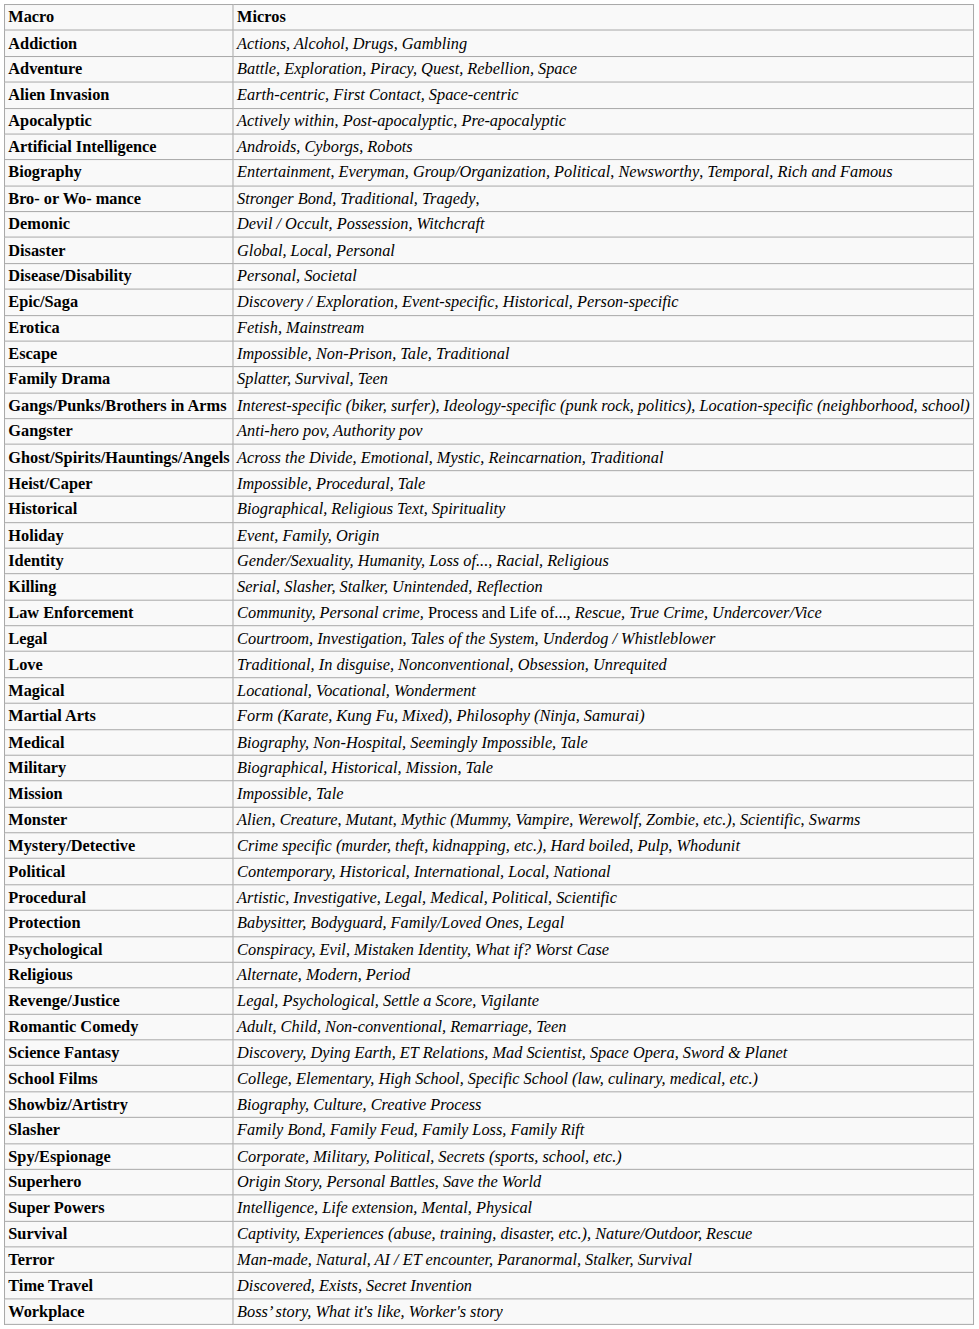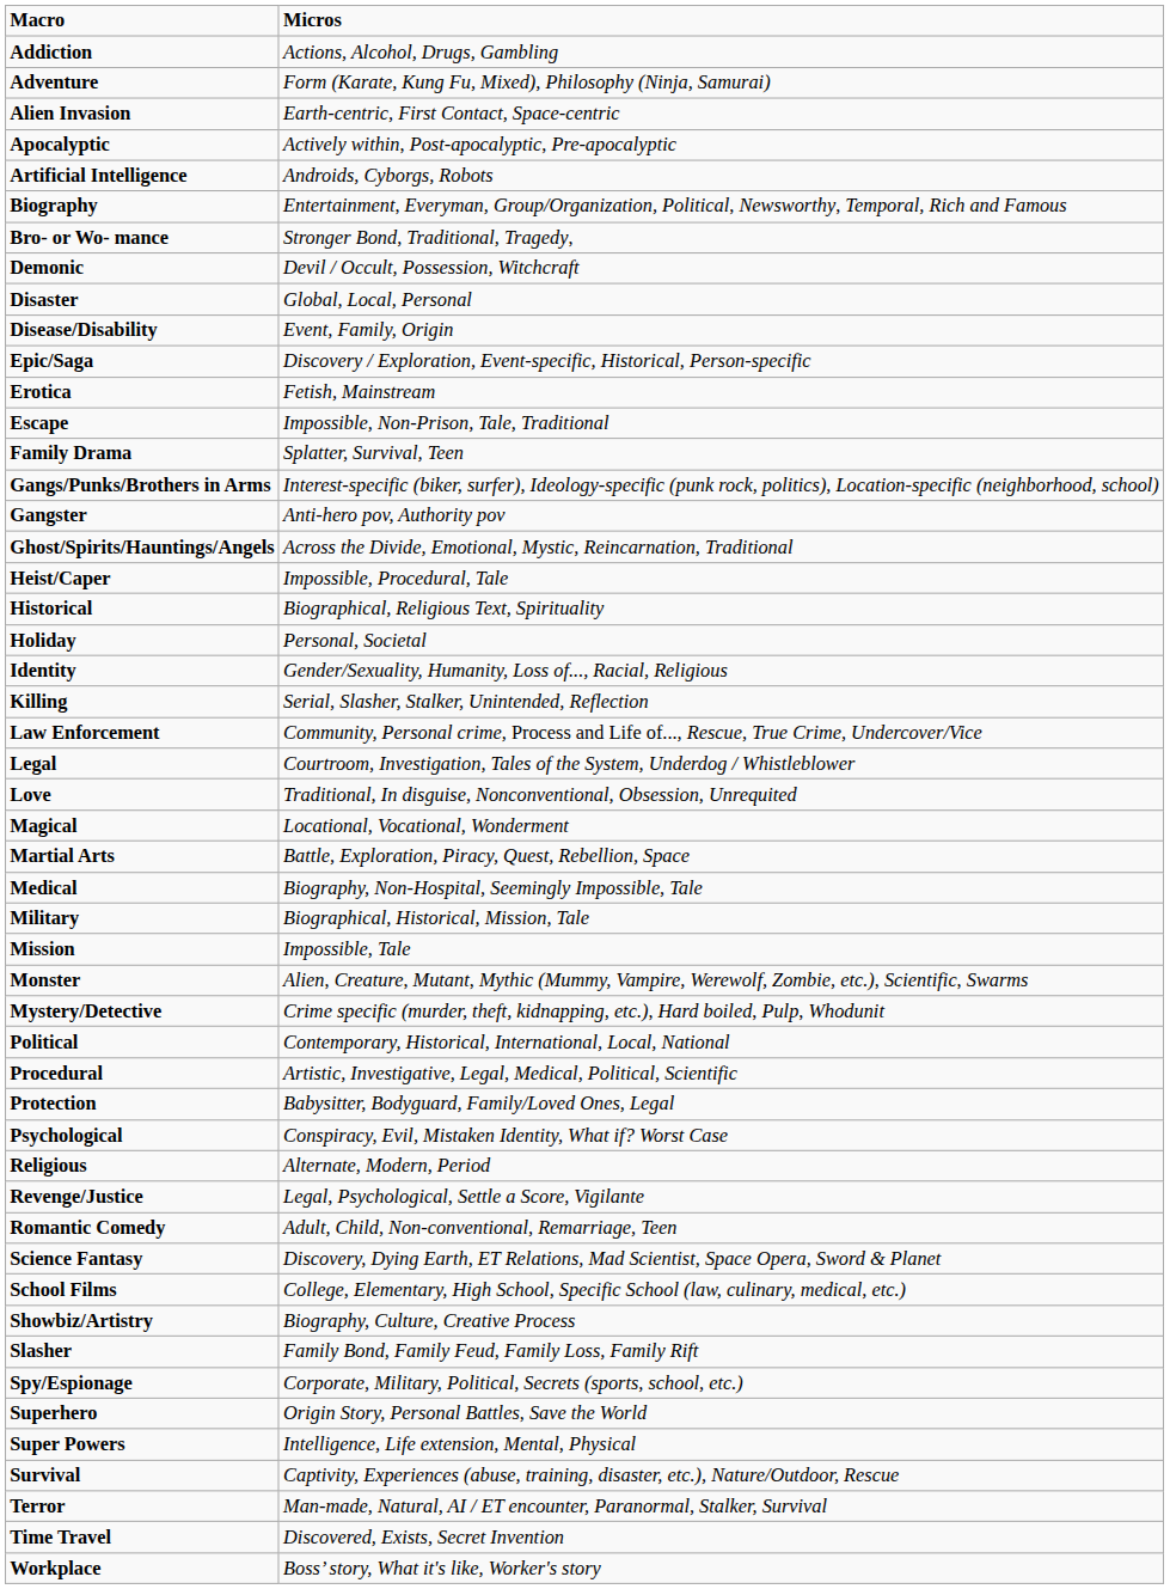Adventure | Micros: Battle, Exploration, Piracy, Quest, Rebellion, Space -> Form (Karate, Kung Fu, Mixed), Philosophy (Ninja, Samurai)
Disease/Disability | Micros: Personal, Societal -> Event, Family, Origin
Holiday | Micros: Event, Family, Origin -> Personal, Societal
Martial Arts | Micros: Form (Karate, Kung Fu, Mixed), Philosophy (Ninja, Samurai) -> Battle, Exploration, Piracy, Quest, Rebellion, Space
